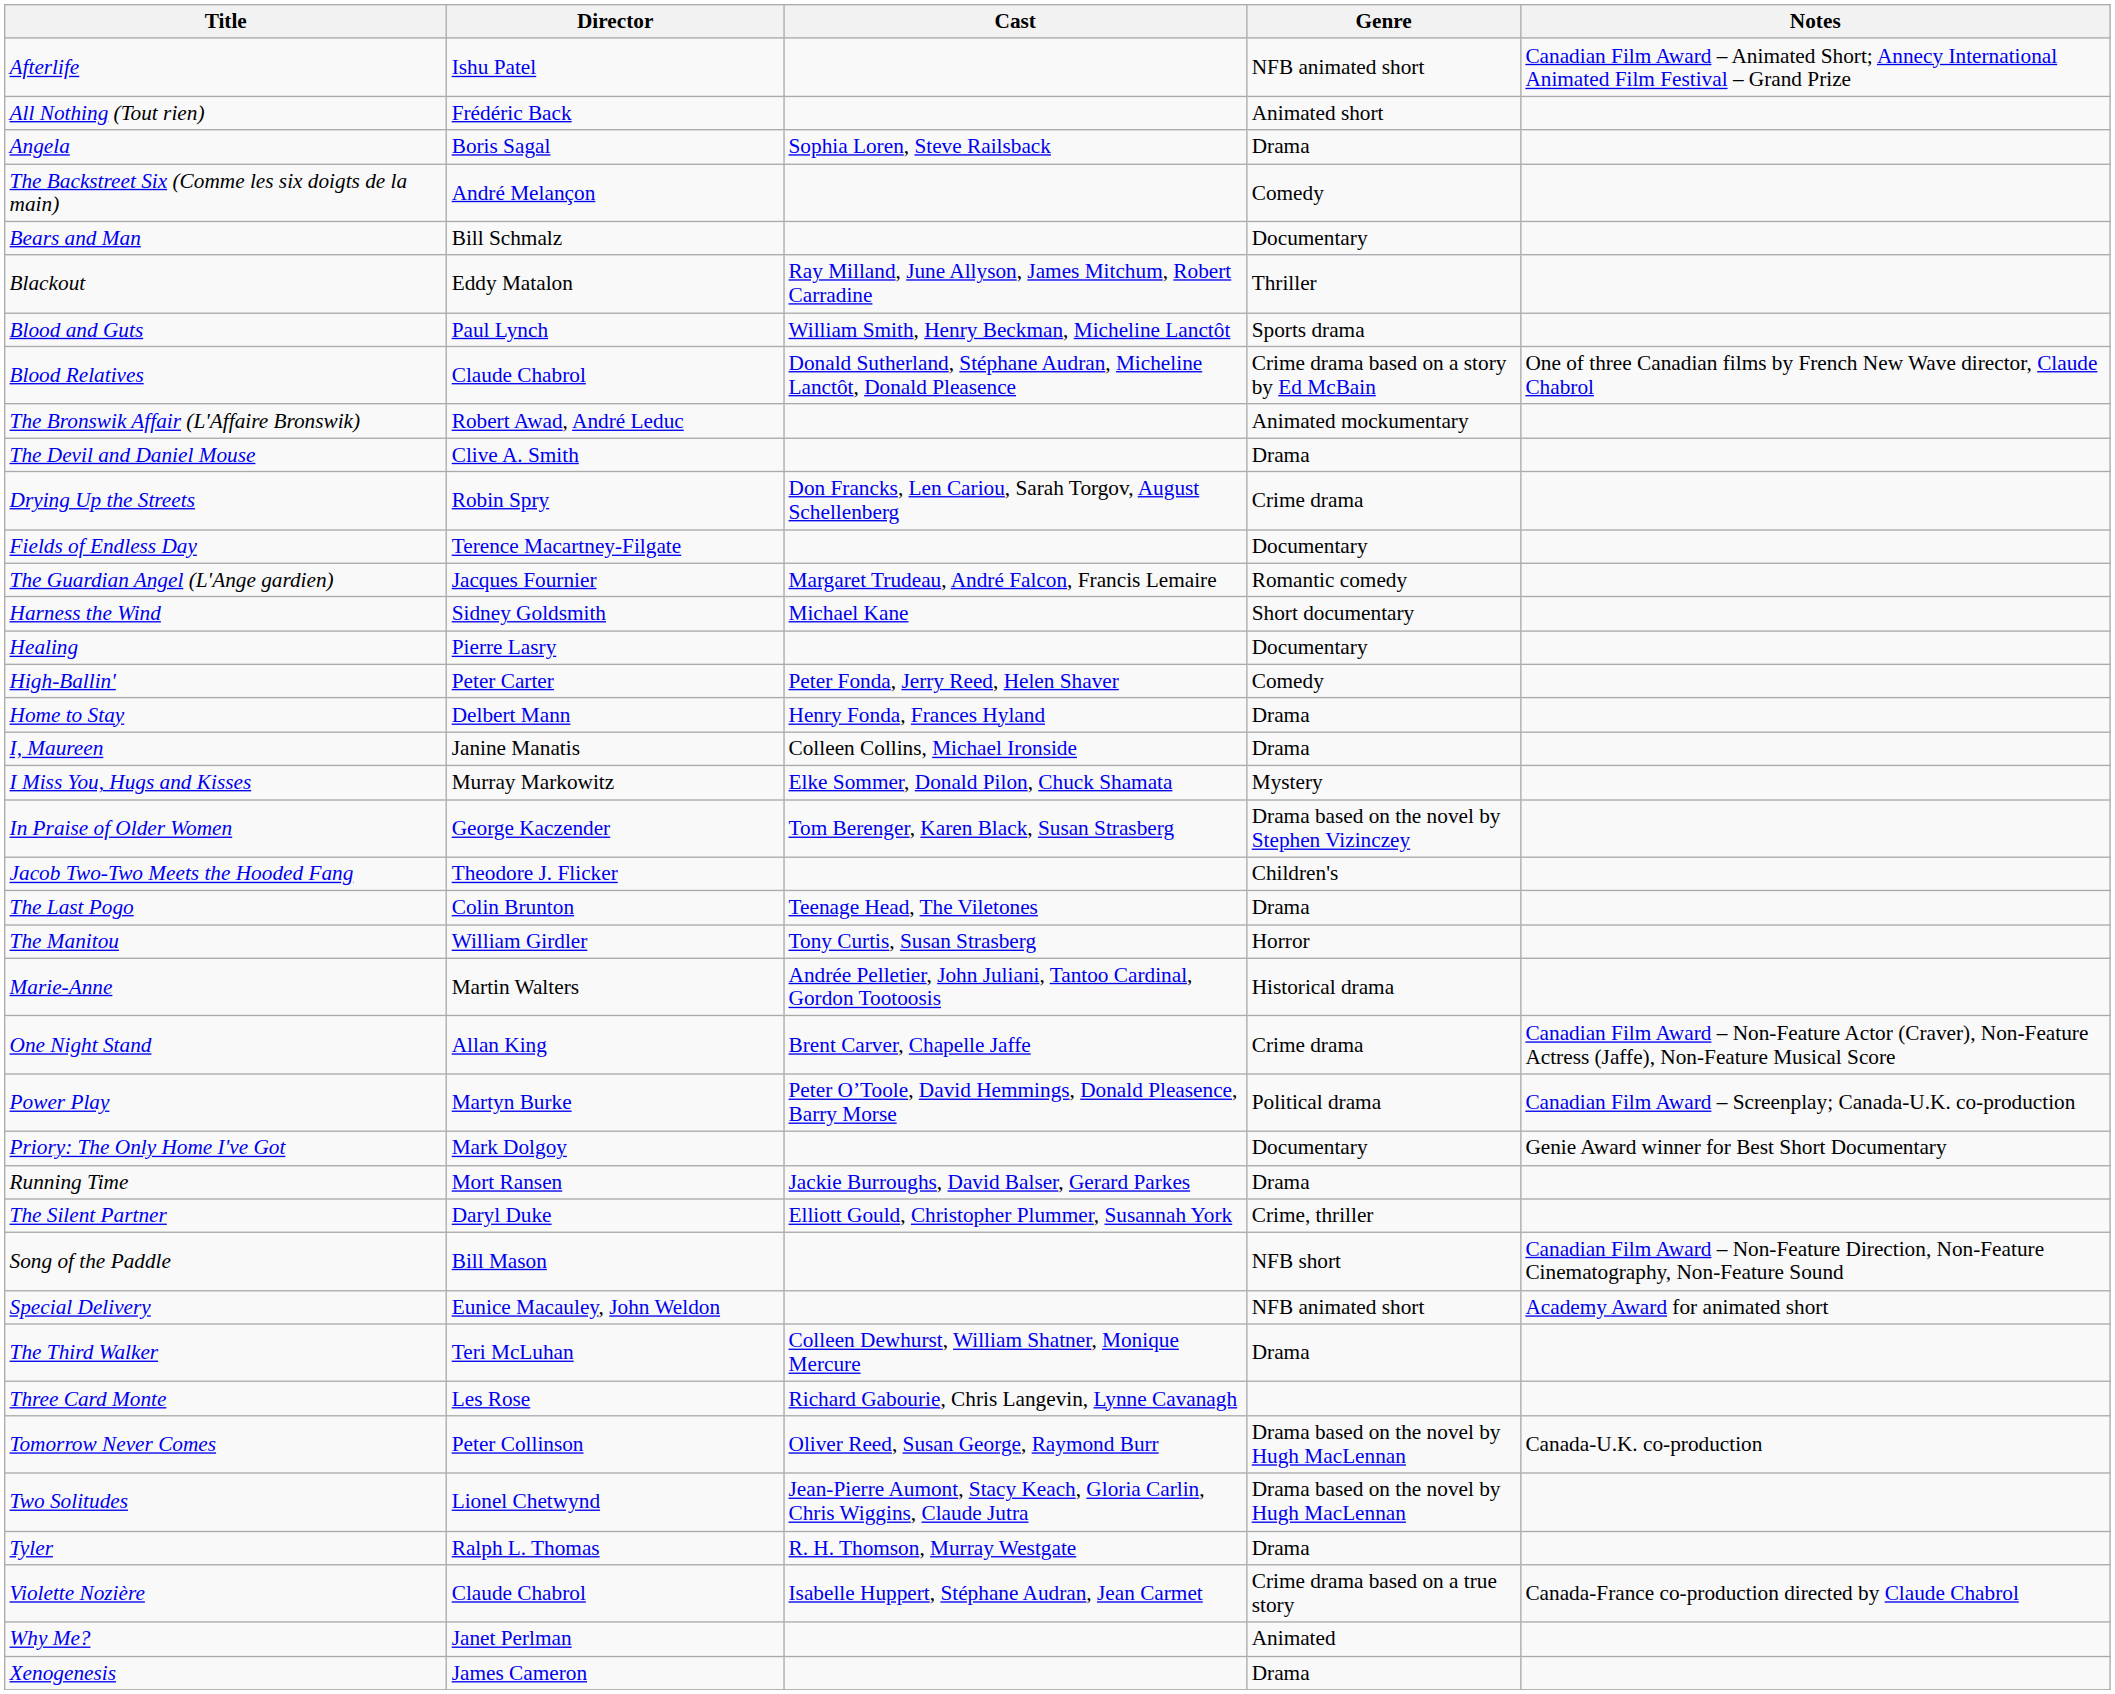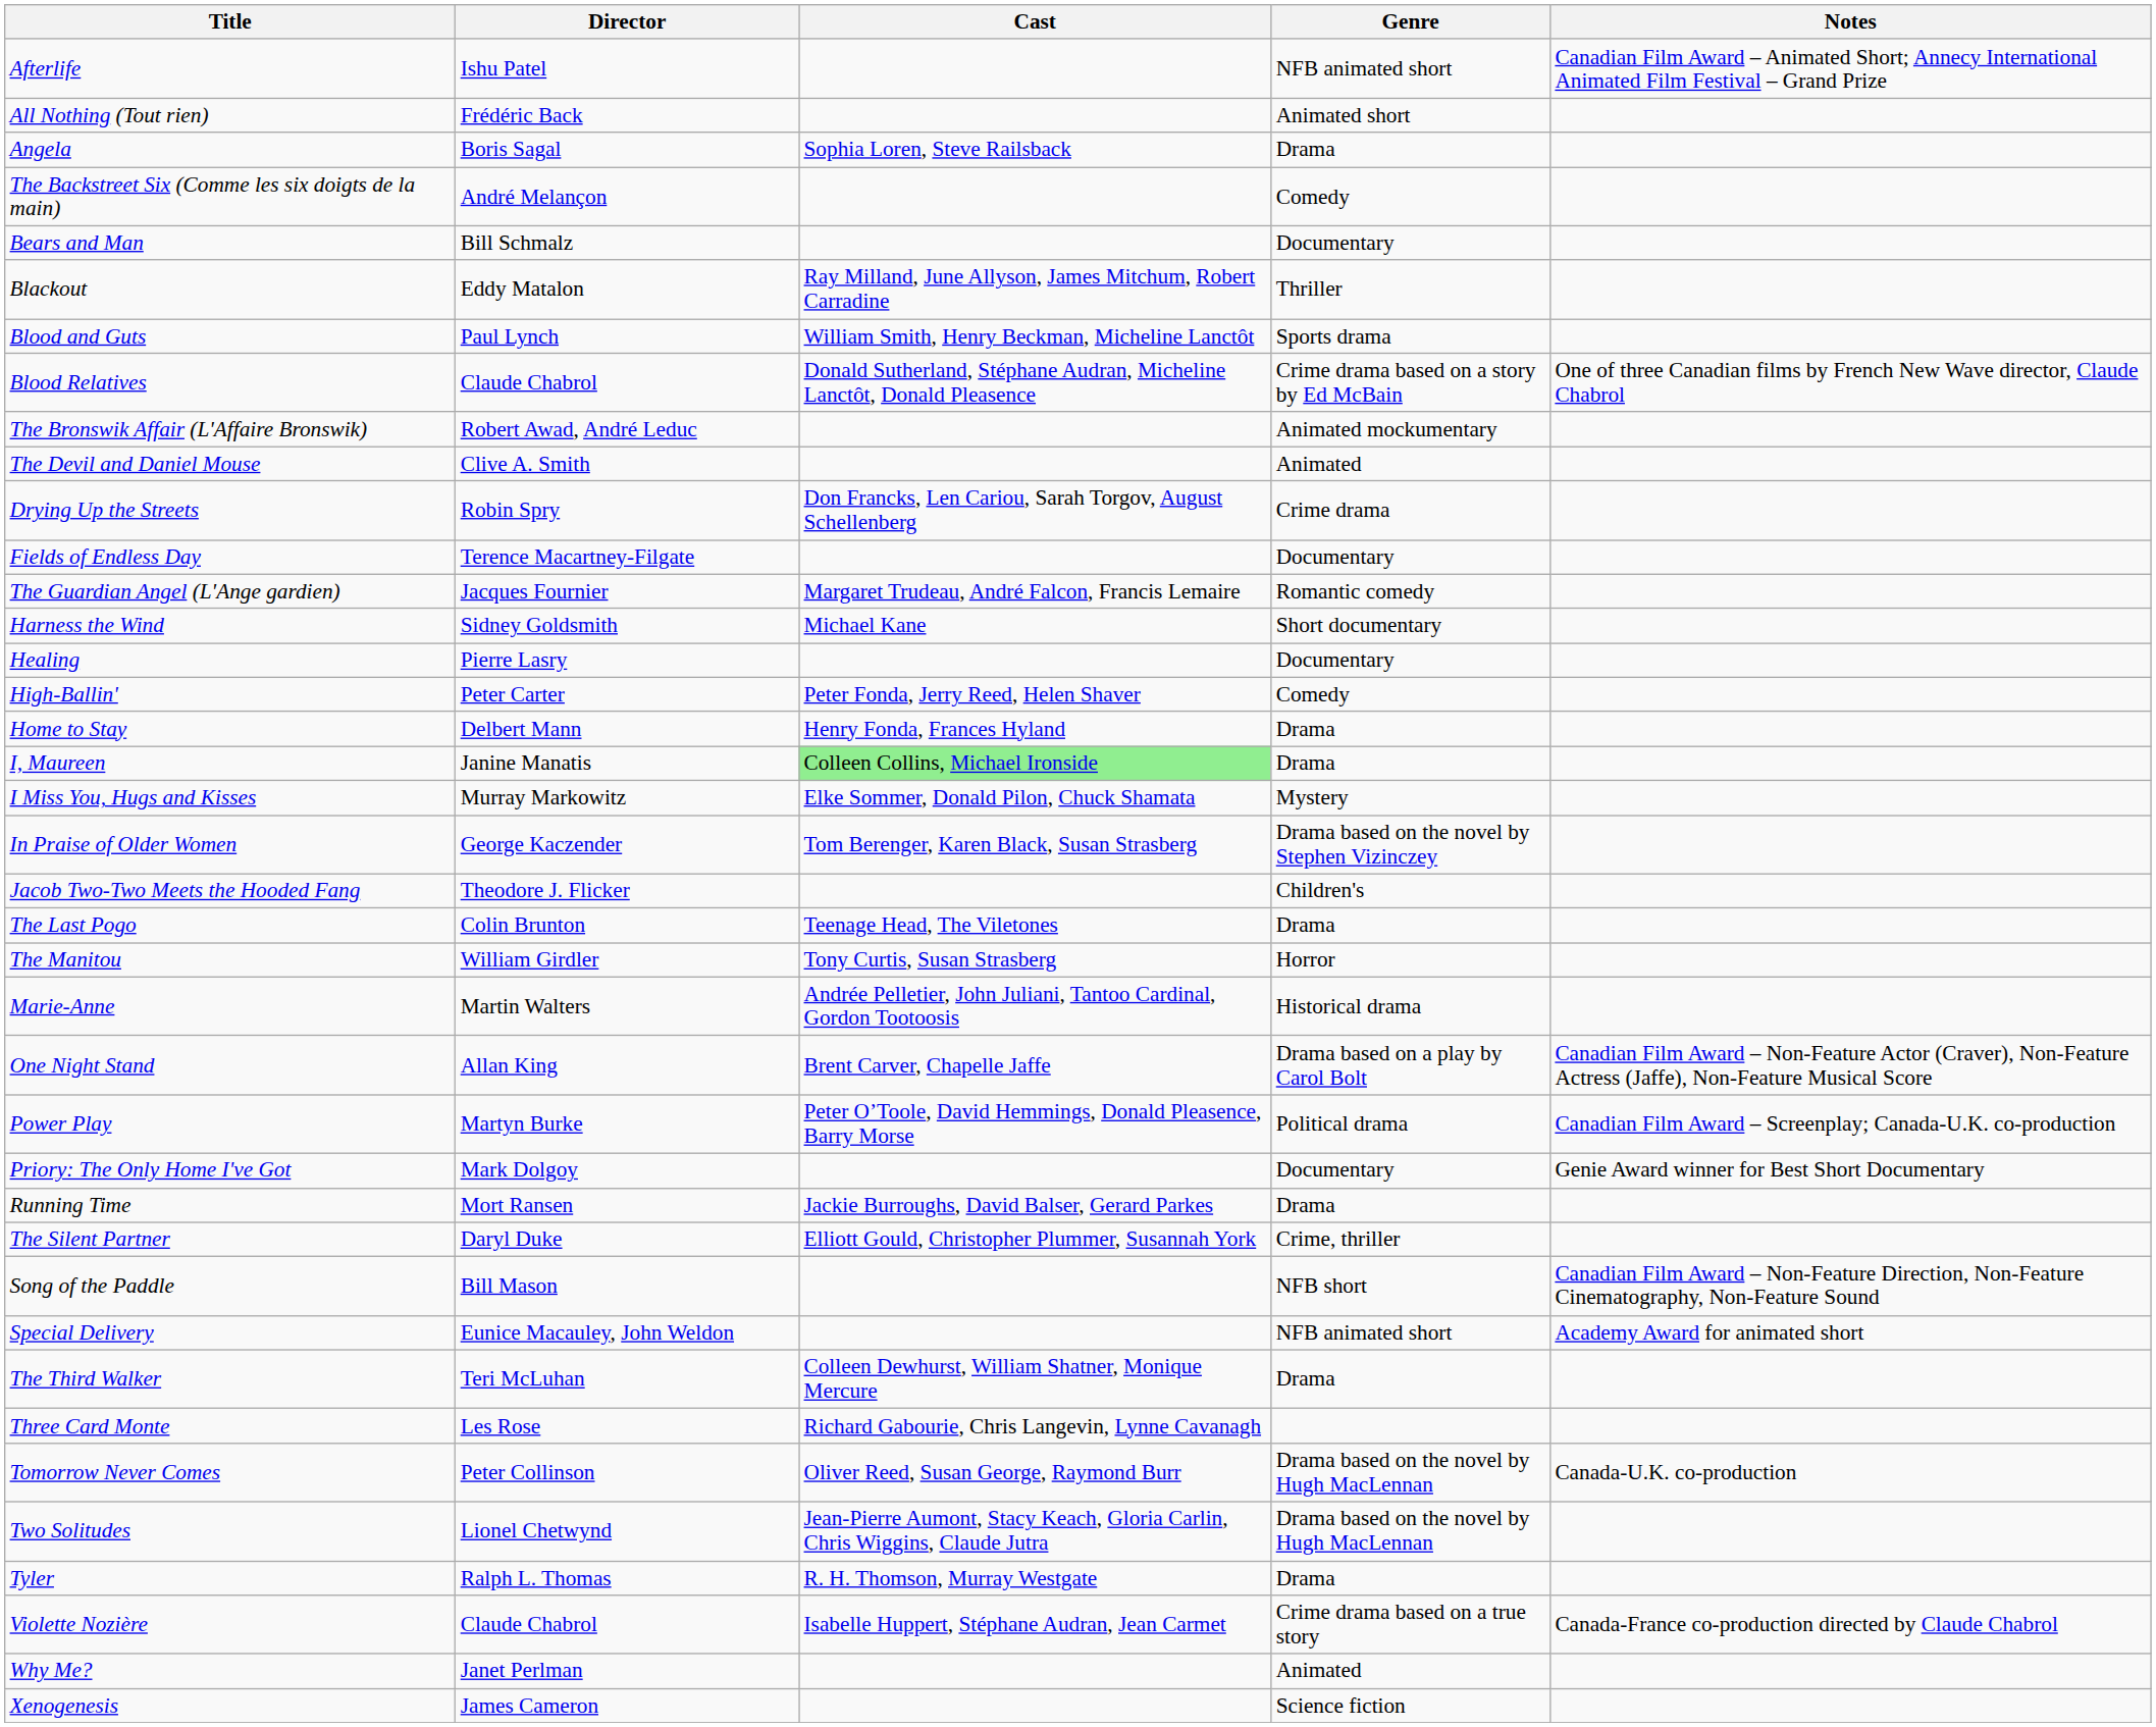The Devil and Daniel Mouse | Genre: Drama -> Animated
I, Maureen | Cast: no background -> lightgreen background
One Night Stand | Genre: Crime drama -> Drama based on a play by Carol Bolt
Xenogenesis | Genre: Drama -> Science fiction
